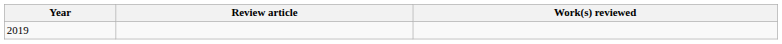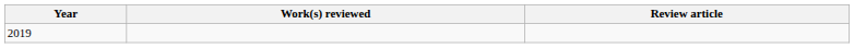columns swapped: Review article <-> Work(s) reviewed
